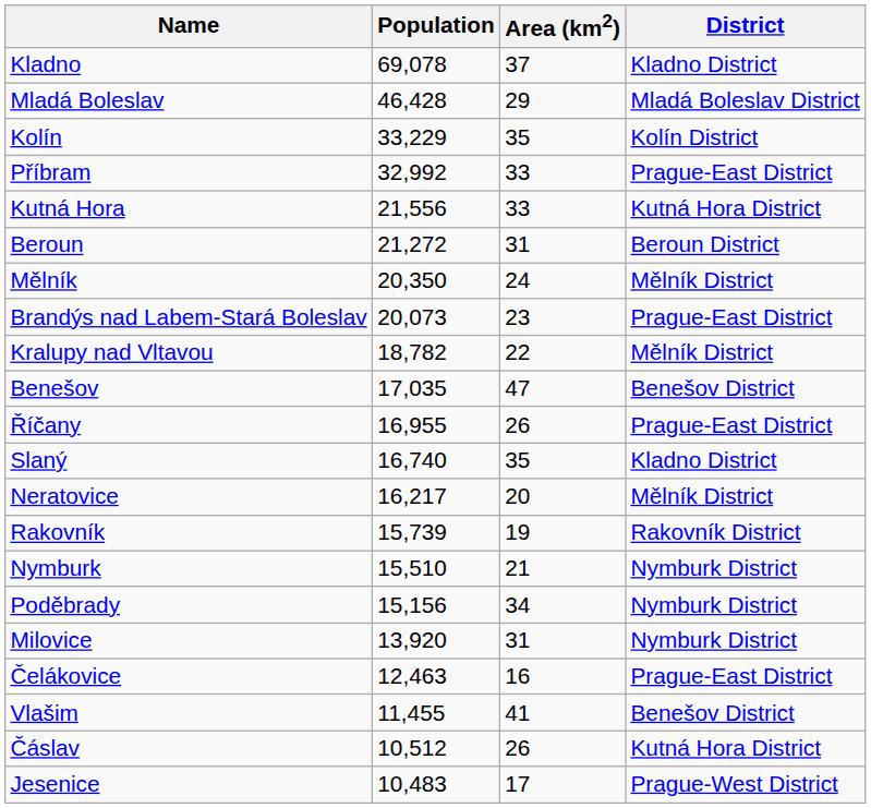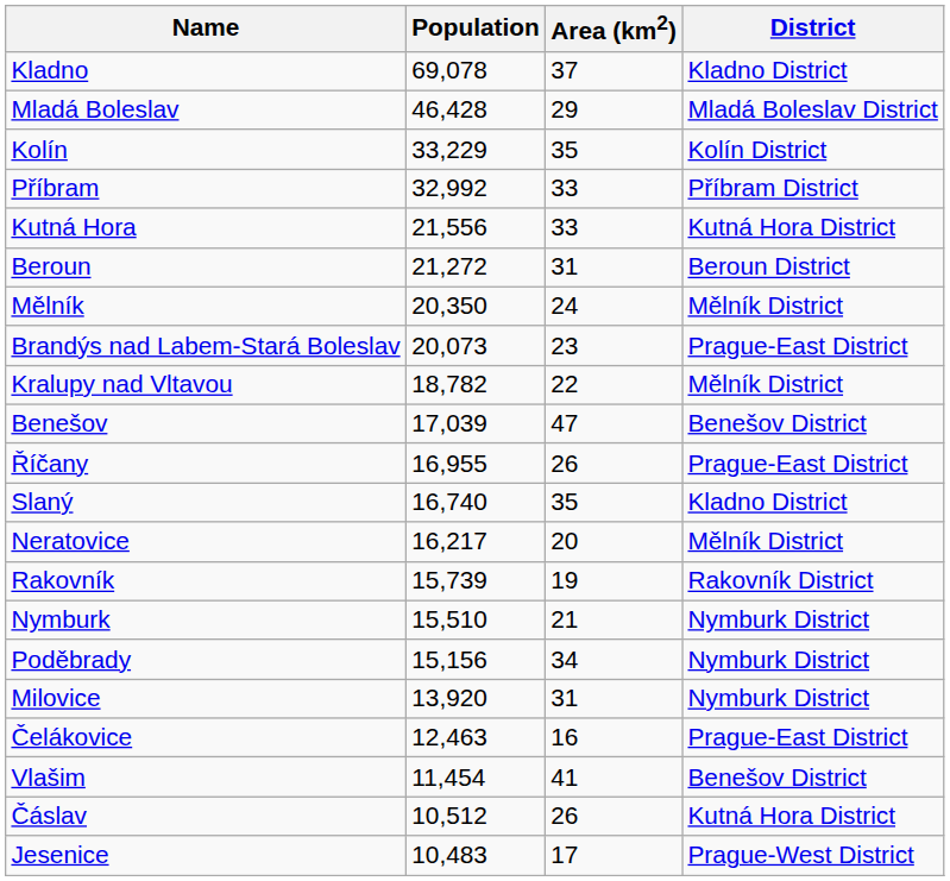Příbram | District: Prague-East District -> Příbram District
Benešov | Population: 17,035 -> 17,039
Vlašim | Population: 11,455 -> 11,454
